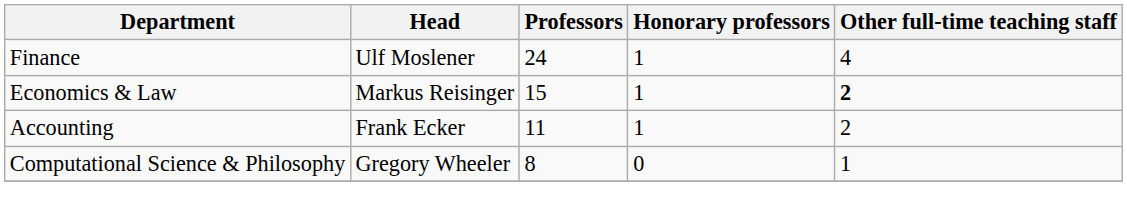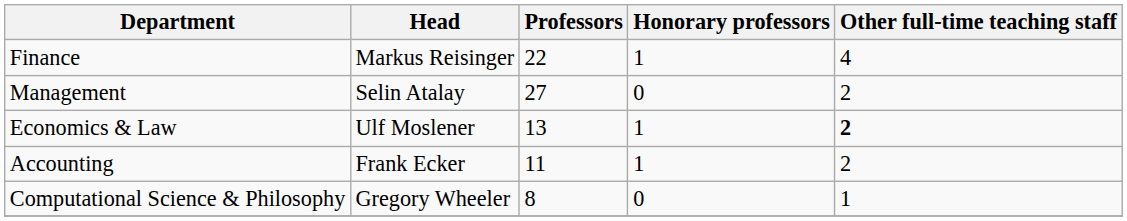Finance | Head: Ulf Moslener -> Markus Reisinger
Finance | Professors: 24 -> 22
+ row: Management | Selin Atalay | 27 | 0 | 2
Economics & Law | Head: Markus Reisinger -> Ulf Moslener
Economics & Law | Professors: 15 -> 13
